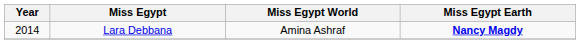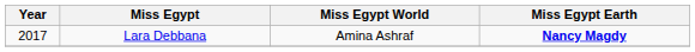Lara Debbana | Year: 2014 -> 2017
